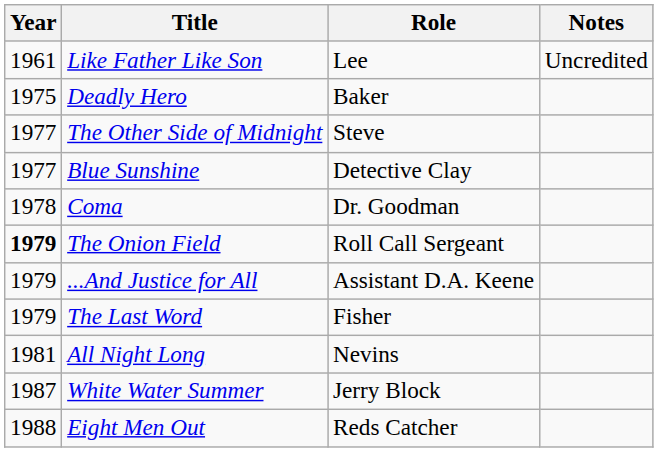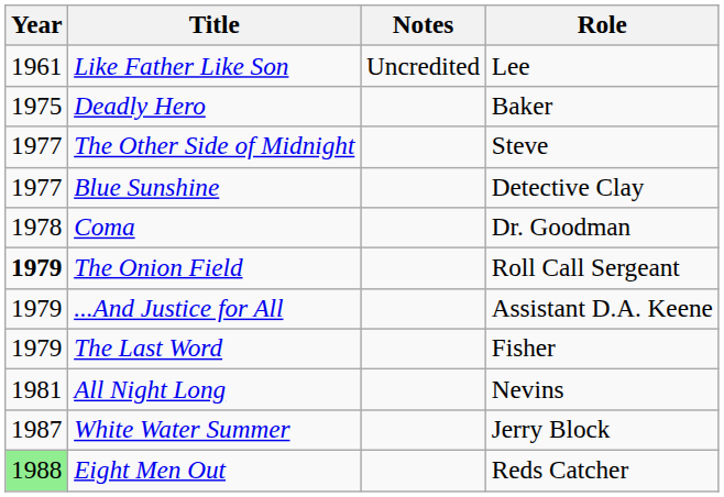columns swapped: Role <-> Notes
Eight Men Out | Year: no background -> lightgreen background
